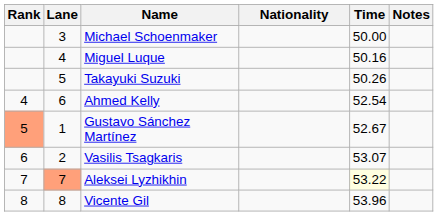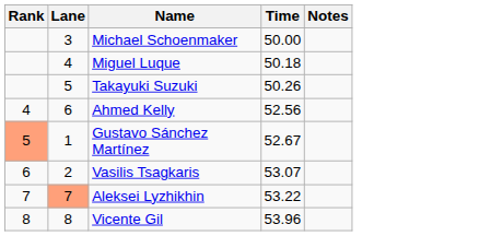- column: Nationality
Miguel Luque | Time: 50.16 -> 50.18
Ahmed Kelly | Time: 52.54 -> 52.56
Aleksei Lyzhikhin | Time: lightyellow background -> no background
